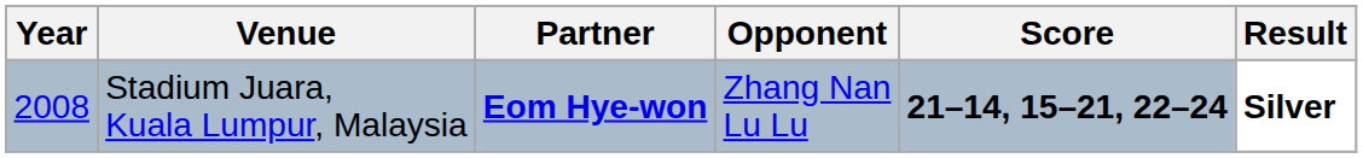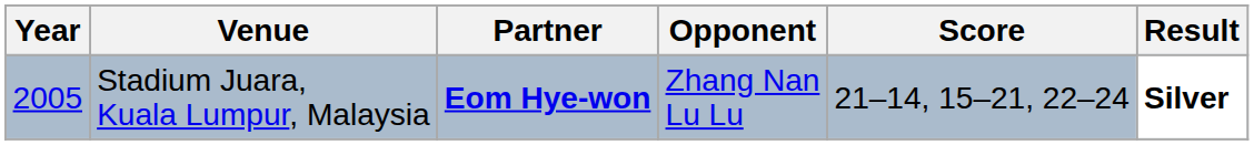Stadium Juara, Kuala Lumpur, Malaysia | Year: 2008 -> 2005
Stadium Juara, Kuala Lumpur, Malaysia | Score: bold -> normal
